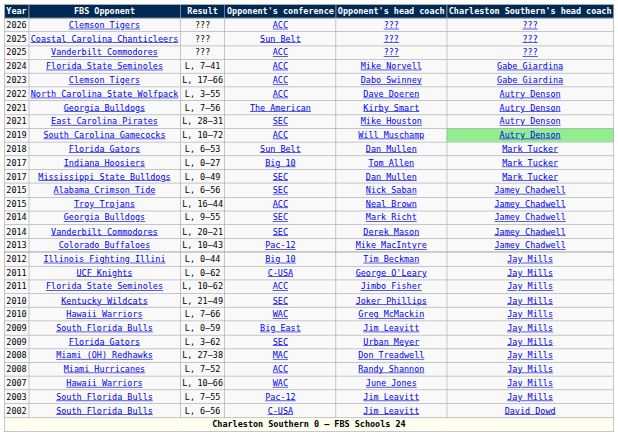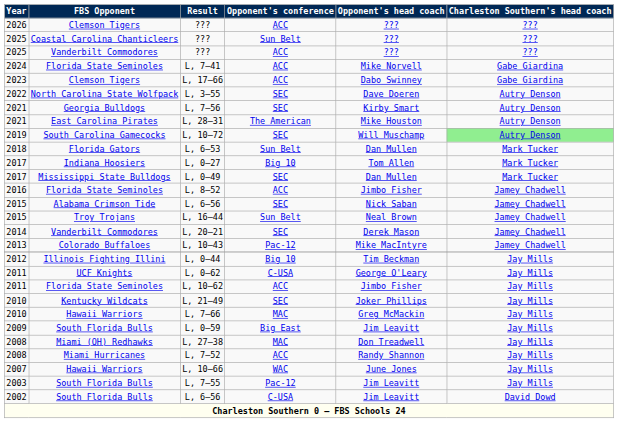L, 3–55 | Opponent's conference: ACC -> SEC
L, 7–56 | Opponent's conference: The American -> SEC
L, 28–31 | Opponent's conference: SEC -> The American
L, 10–72 | Opponent's conference: ACC -> SEC
+ row: 2016 | Florida State Seminoles | L, 8–52 | ACC | Jimbo Fisher | Jamey Chadwell
L, 16–44 | Opponent's conference: ACC -> Sun Belt
- row: 2014 | Georgia Bulldogs | L, 9–55 | SEC | Mark Richt | Jamey Chadwell
L, 7–66 | Opponent's conference: WAC -> MAC
- row: 2009 | Florida Gators | L, 3–62 | SEC | Urban Meyer | Jay Mills
